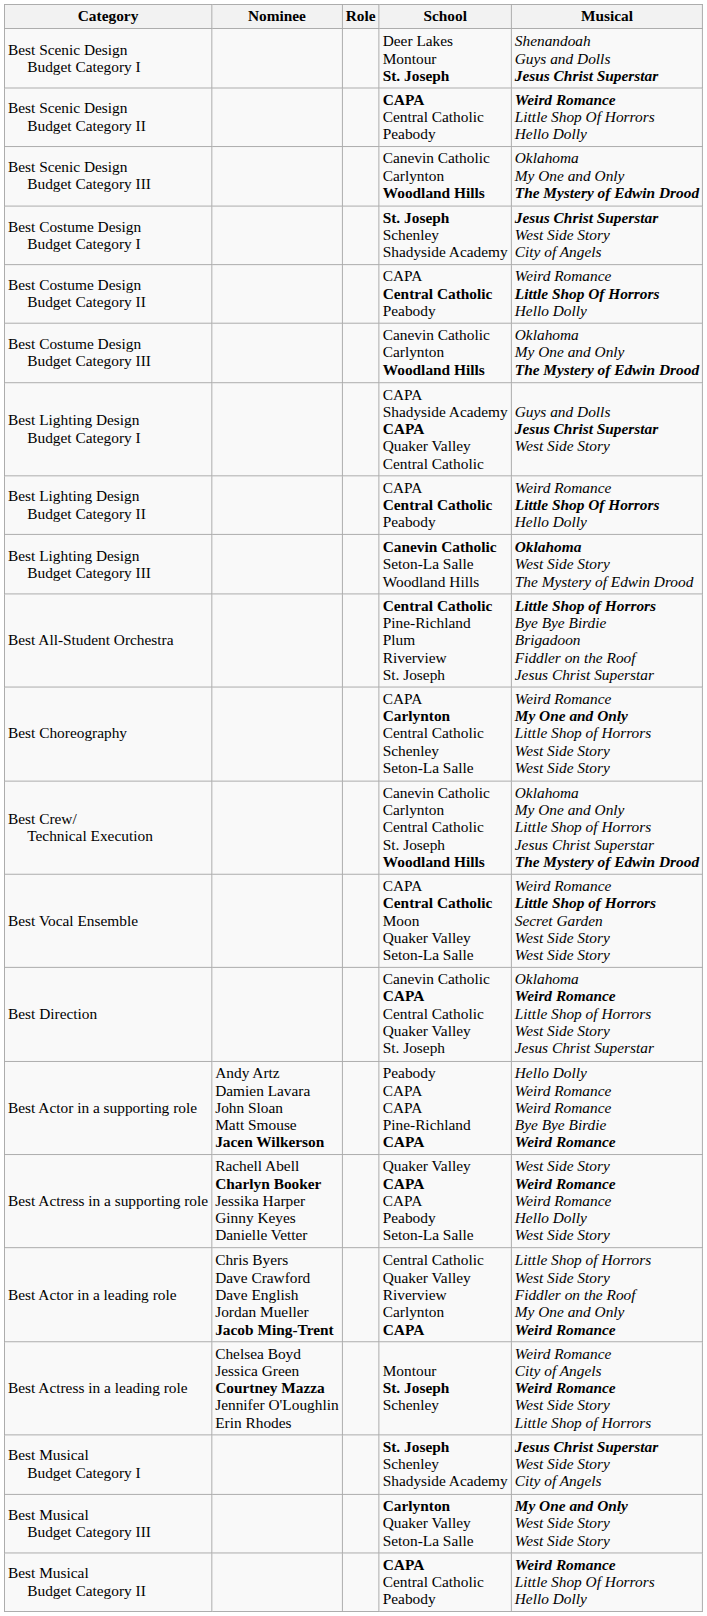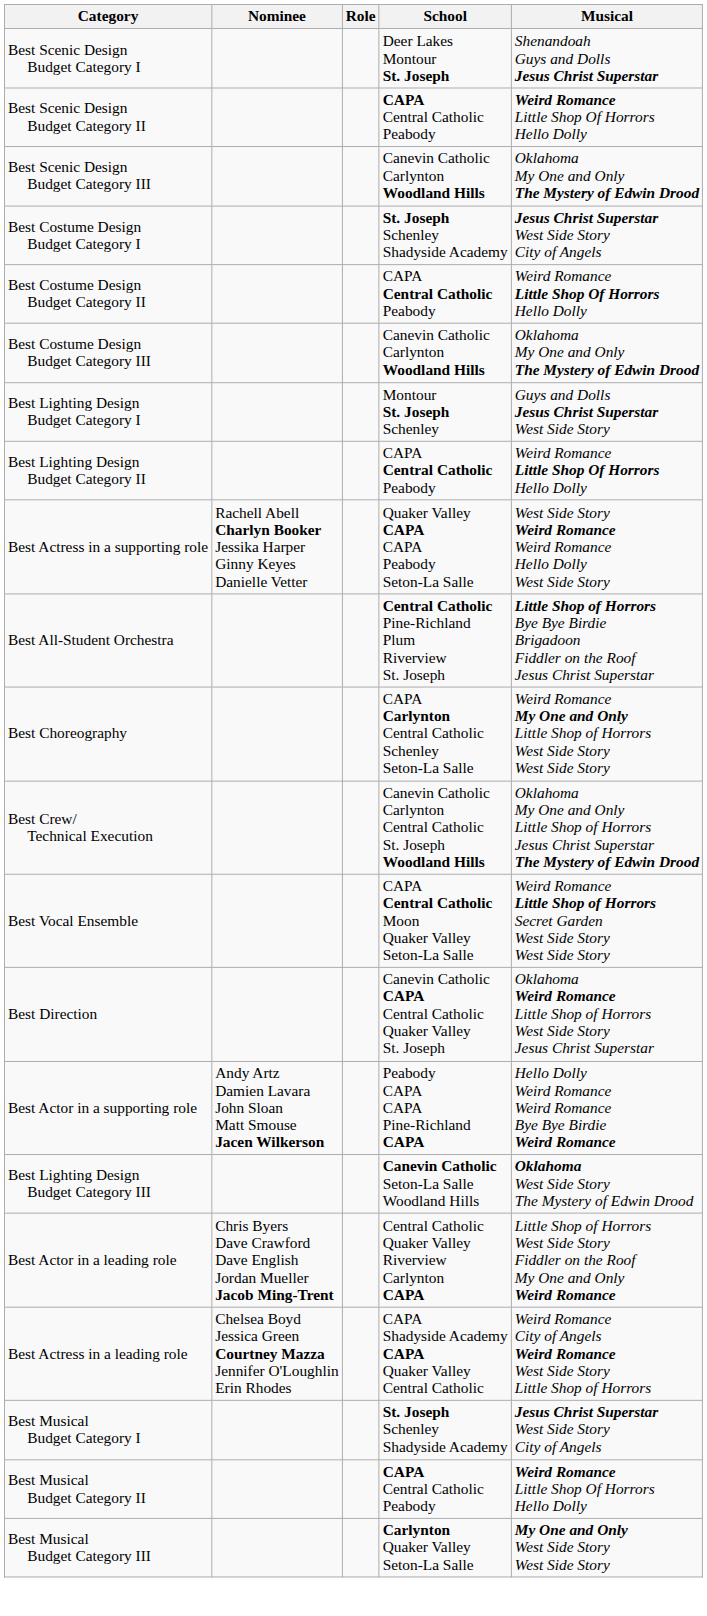Best Lighting Design Budget Category I | School: CAPA Shadyside Academy CAPA Quaker Valley Central Catholic -> Montour St. Joseph Schenley
rows swapped: Best Lighting Design Budget Category III <-> Best Actress in a supporting role
Best Actress in a leading role | School: Montour St. Joseph Schenley -> CAPA Shadyside Academy CAPA Quaker Valley Central Catholic
rows swapped: Best Musical Budget Category II <-> Best Musical Budget Category III
